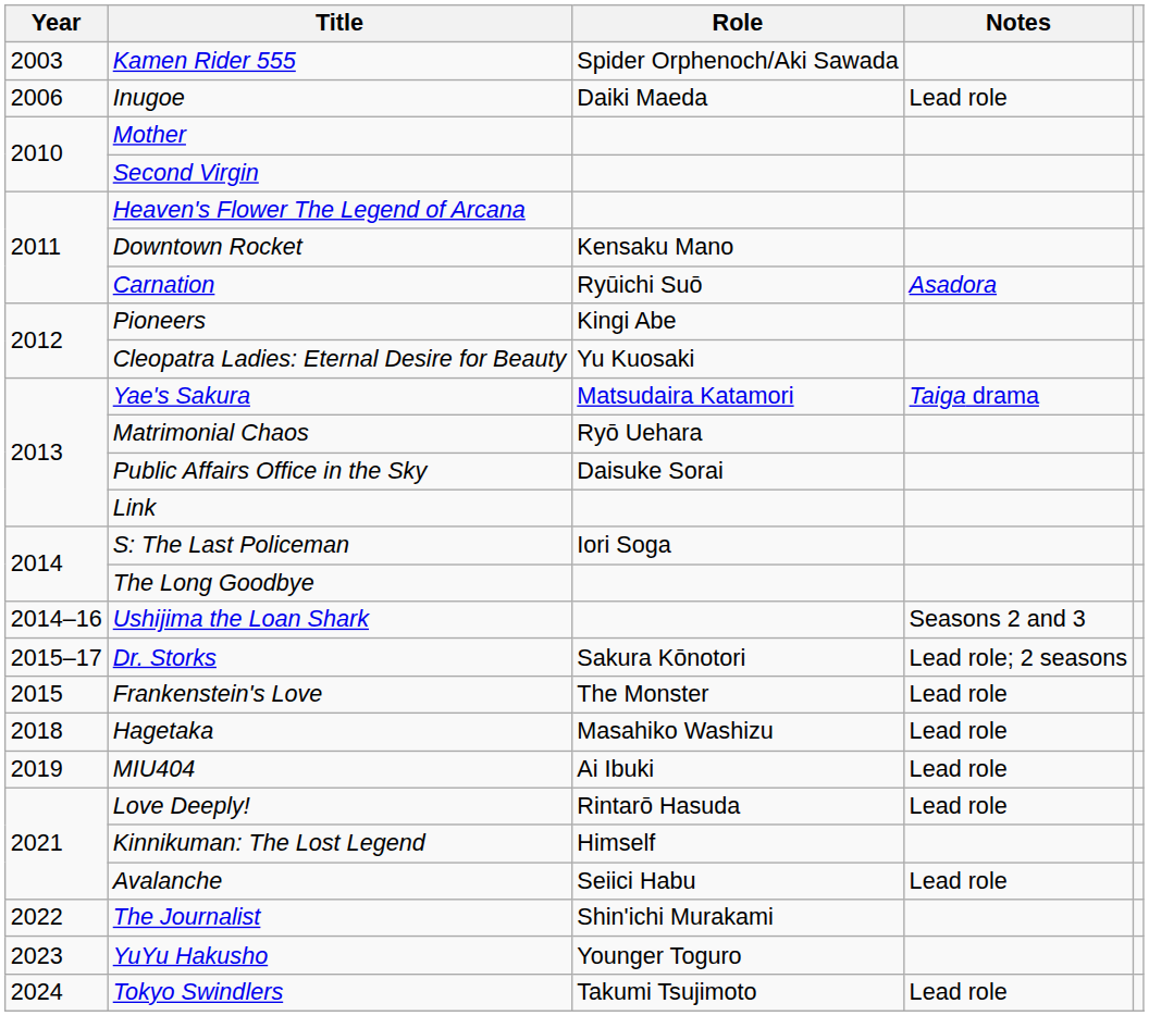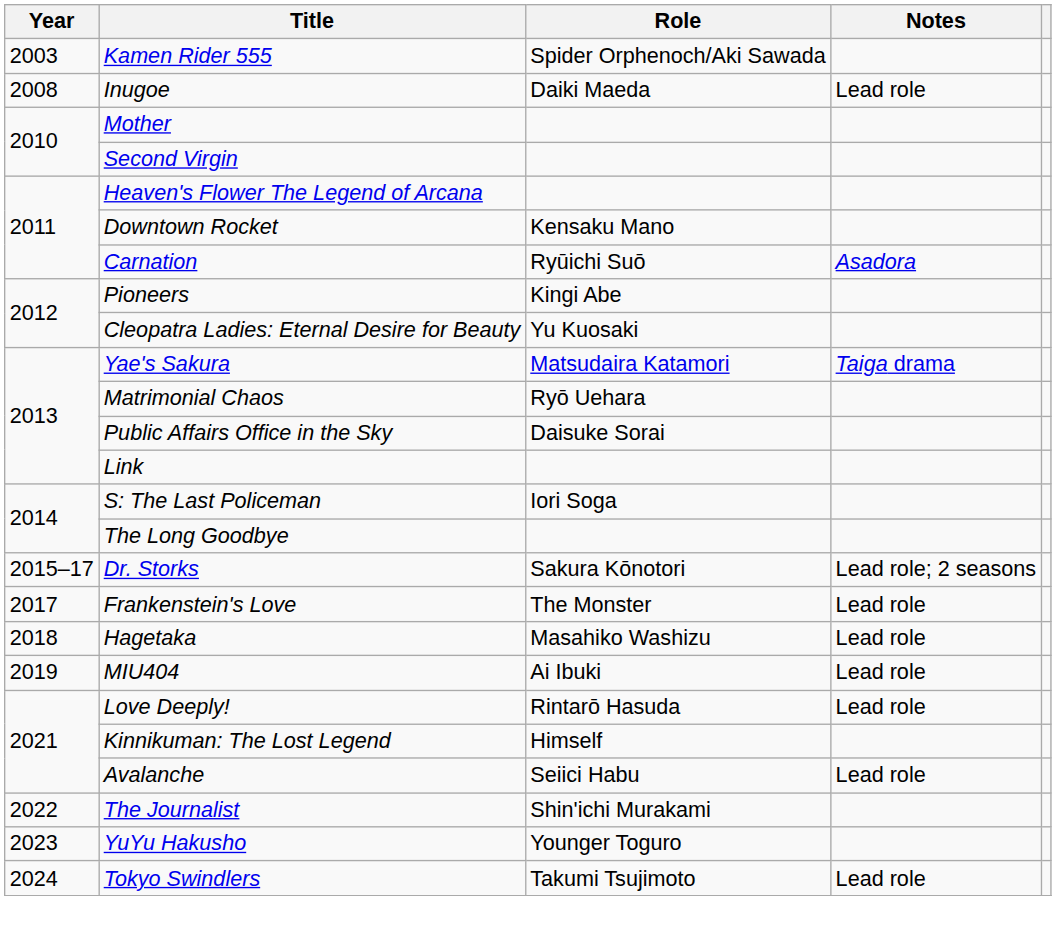Inugoe | Year: 2006 -> 2008
- row: 2014–16 | Ushijima the Loan Shark | Seasons 2 and 3
Frankenstein's Love | Year: 2015 -> 2017
